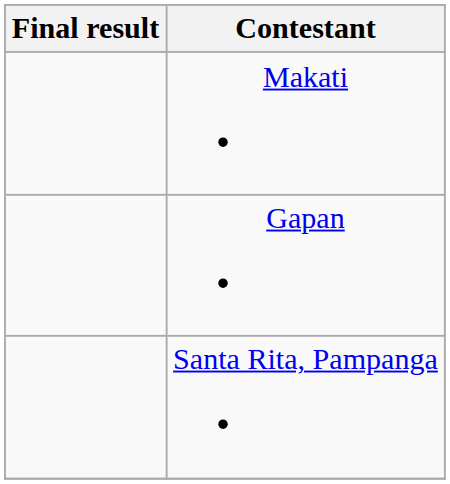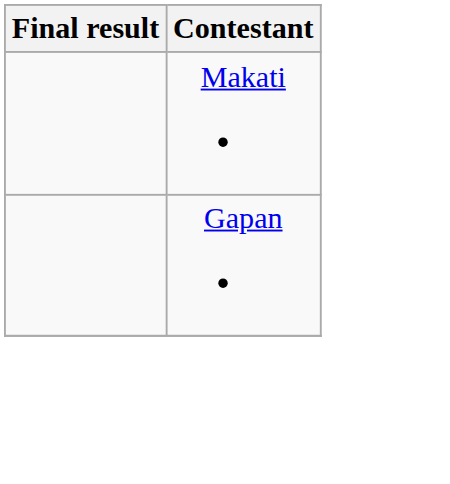- row: Santa Rita, Pampanga
